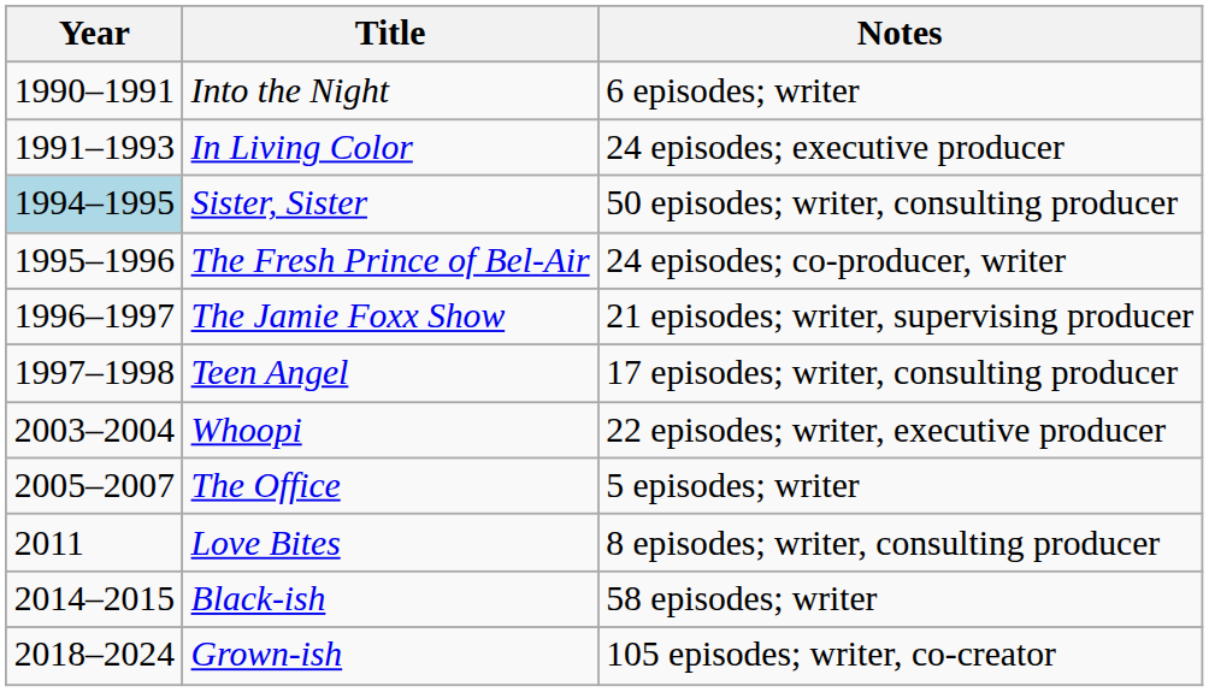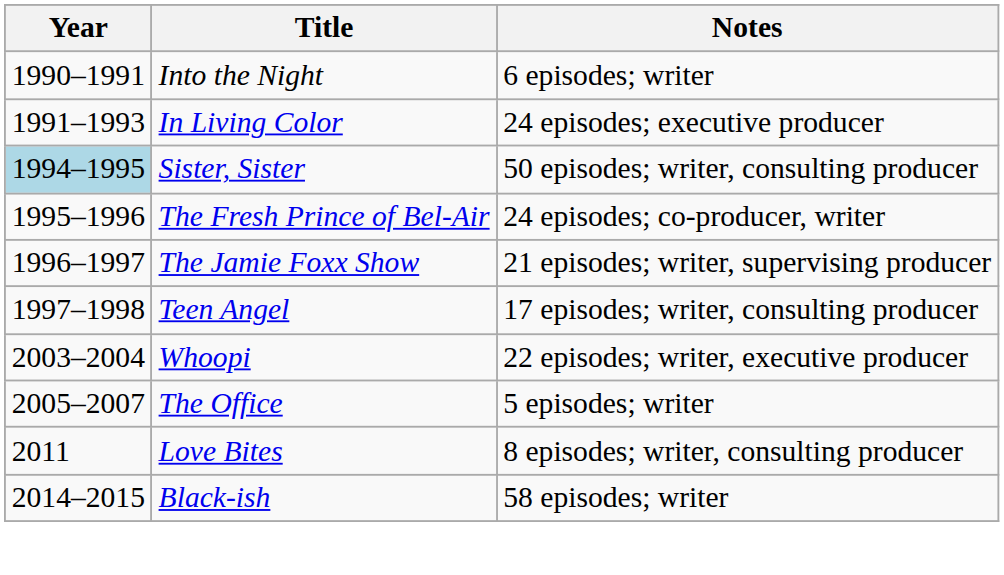- row: 2018–2024 | Grown-ish | 105 episodes; writer, co-creator
